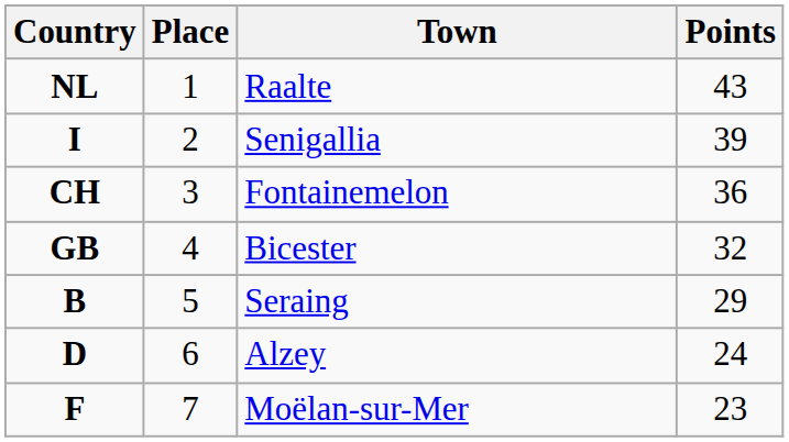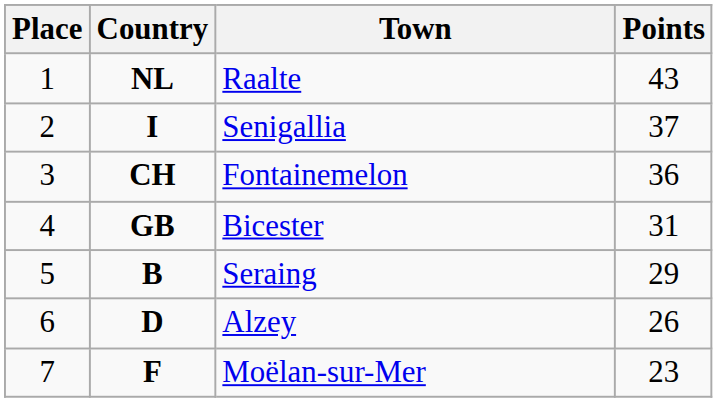columns swapped: Place <-> Country
Senigallia | Points: 39 -> 37
Bicester | Points: 32 -> 31
Alzey | Points: 24 -> 26
